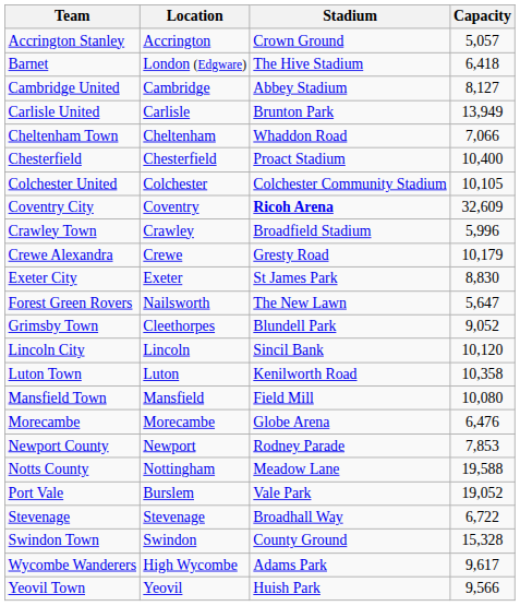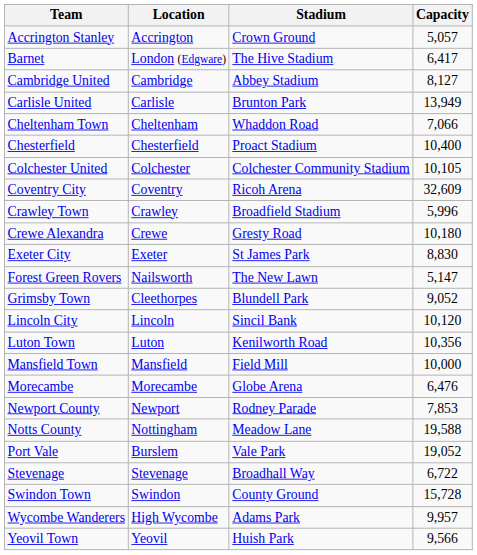Barnet | Capacity: 6,418 -> 6,417
Coventry City | Stadium: bold -> normal
Crewe Alexandra | Capacity: 10,179 -> 10,180
Forest Green Rovers | Capacity: 5,647 -> 5,147
Luton Town | Capacity: 10,358 -> 10,356
Mansfield Town | Capacity: 10,080 -> 10,000
Swindon Town | Capacity: 15,328 -> 15,728
Wycombe Wanderers | Capacity: 9,617 -> 9,957
